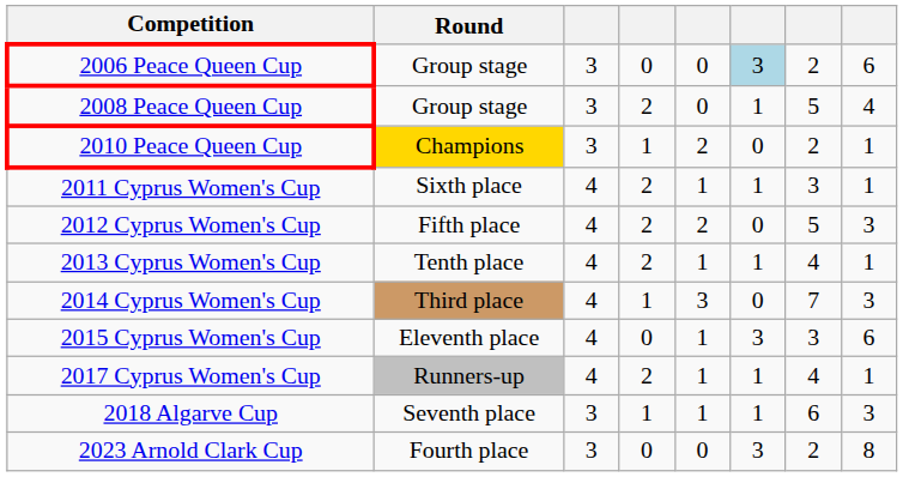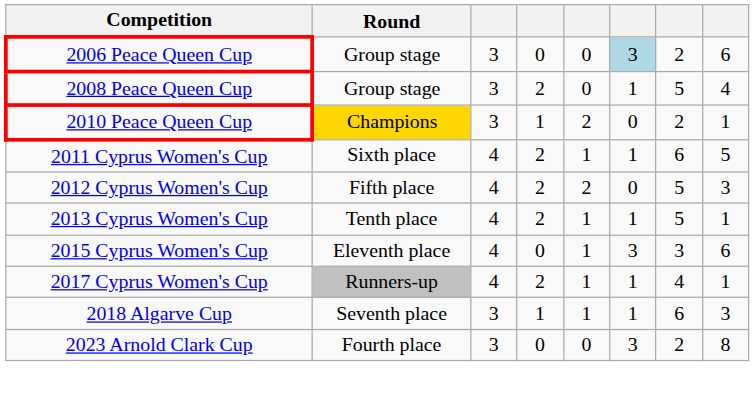2011 Cyprus Women's Cup | column 7: 3 -> 6
2011 Cyprus Women's Cup | column 8: 1 -> 5
2013 Cyprus Women's Cup | column 7: 4 -> 5
- row: 2014 Cyprus Women's Cup | Third place | 4 | 1 | 3 | 0 | 7 | 3
